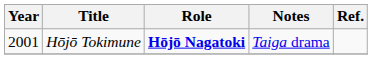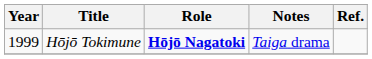Hōjō Tokimune | Year: 2001 -> 1999
